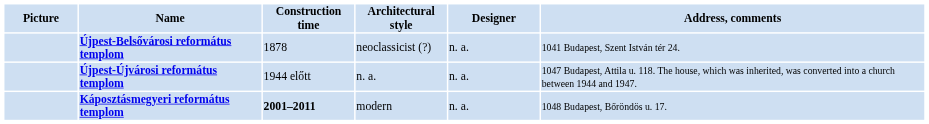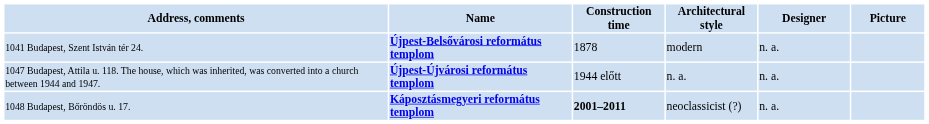columns swapped: Picture <-> Address, comments
Újpest-Belsővárosi református templom | Architectural style: neoclassicist (?) -> modern
Káposztásmegyeri református templom | Architectural style: modern -> neoclassicist (?)
